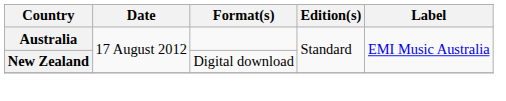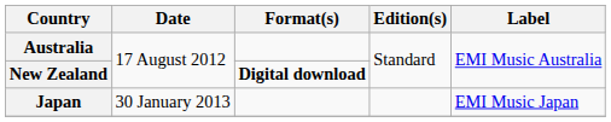New Zealand | Format(s): normal -> bold
+ row: Japan | 30 January 2013 | EMI Music Japan
